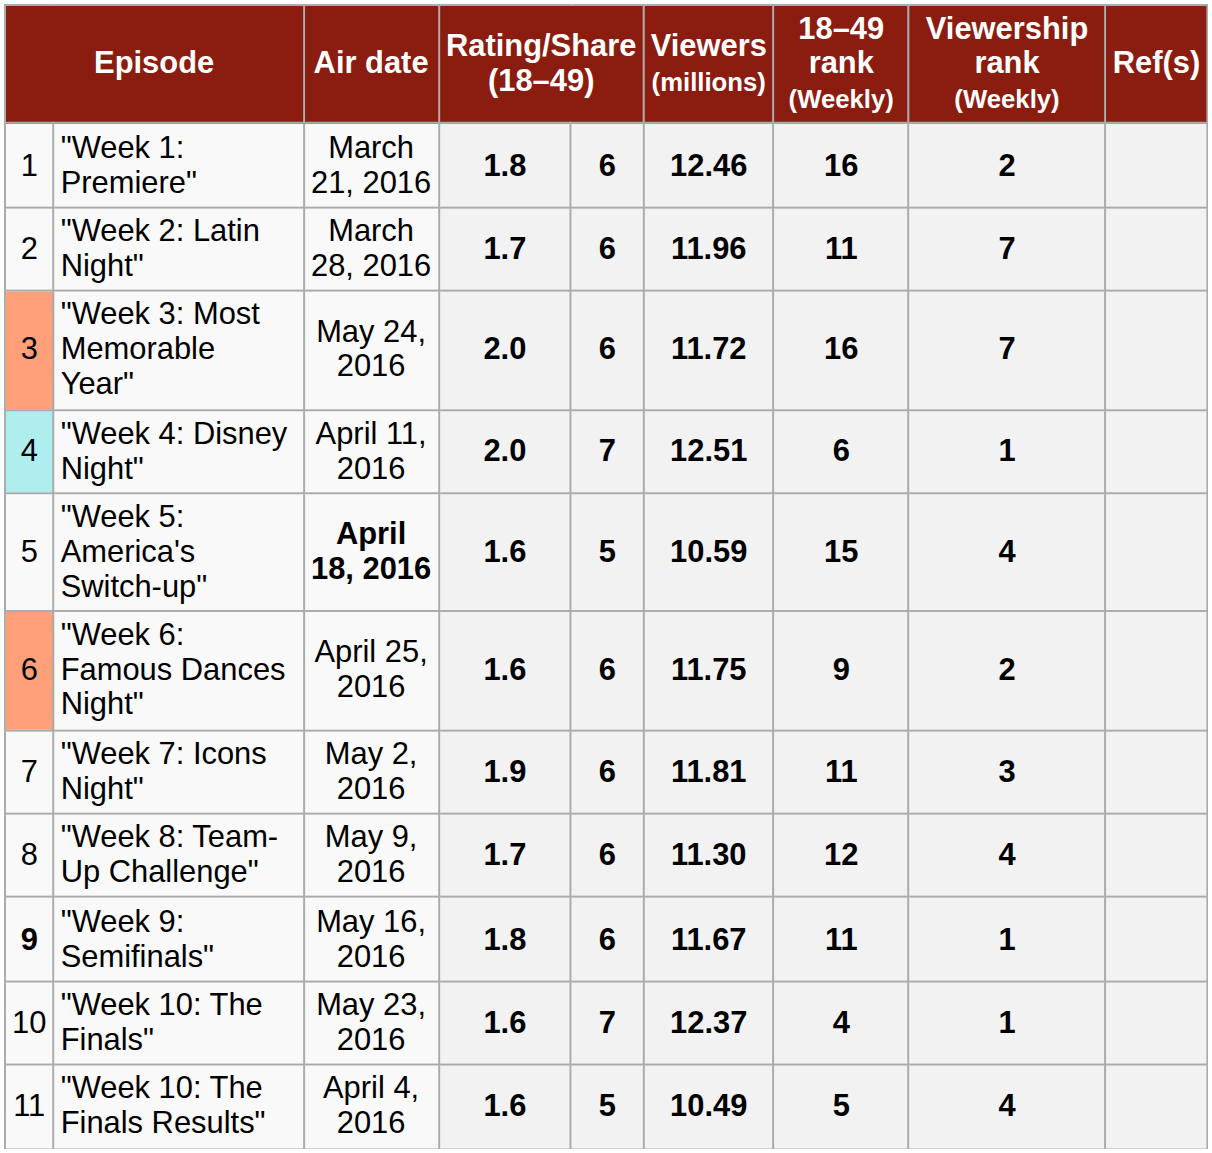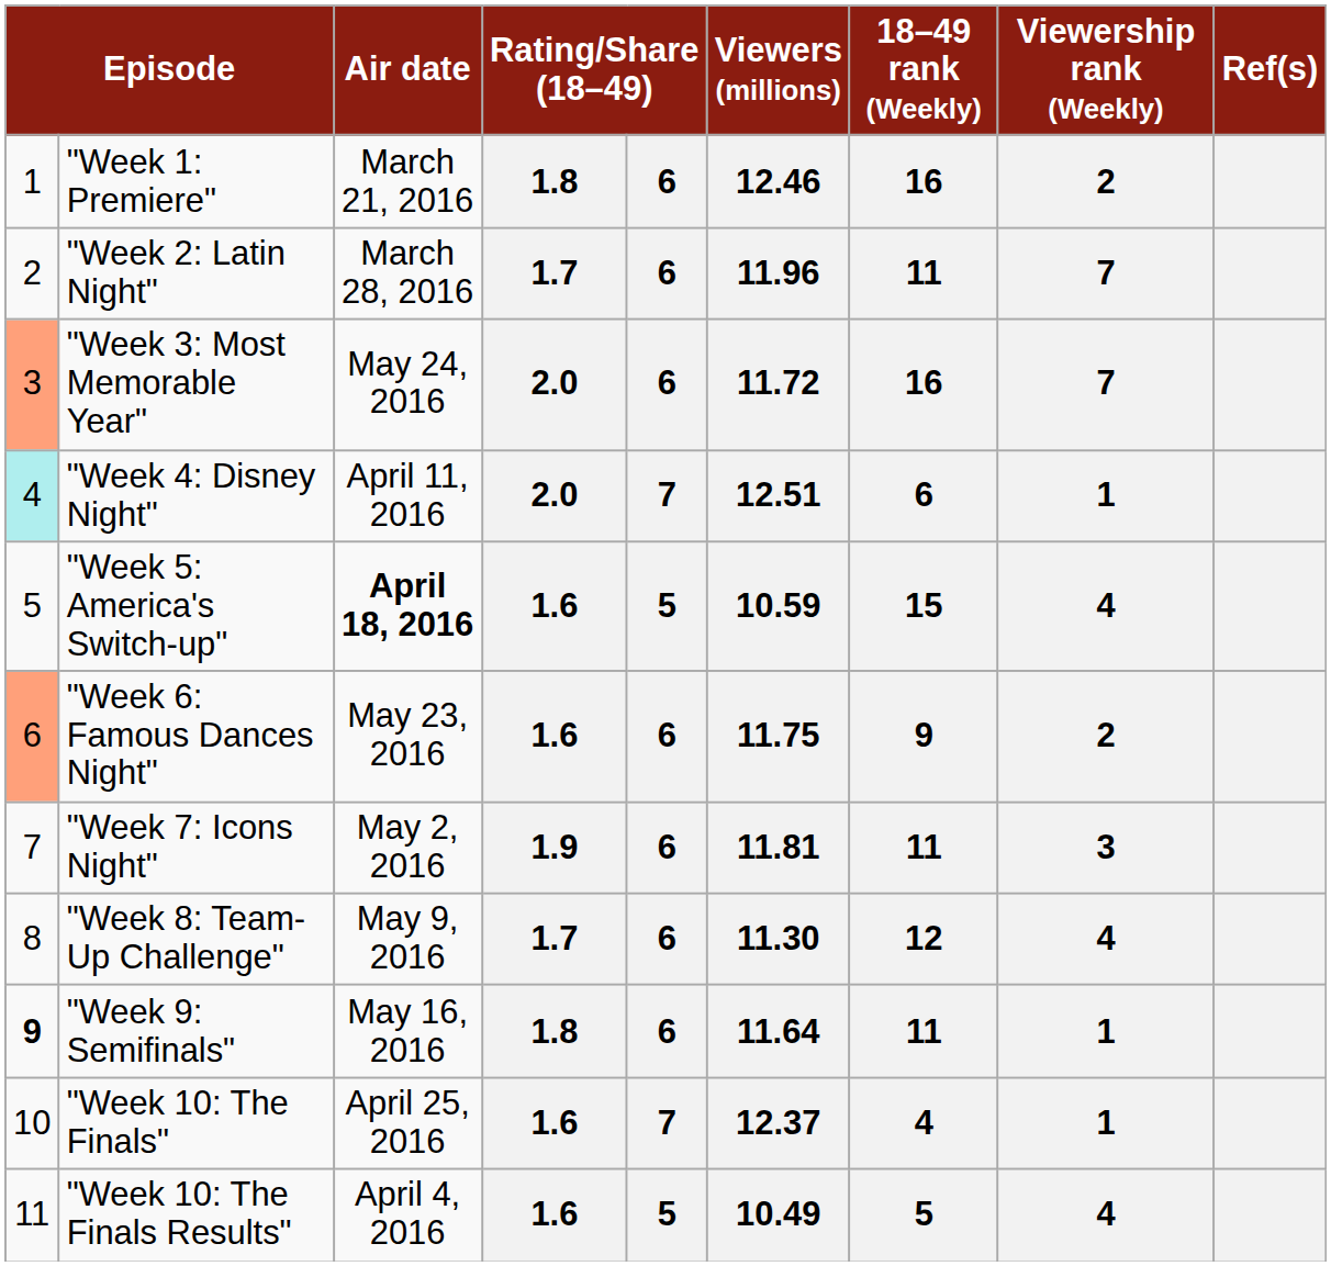"Week 6: Famous Dances Night" | Air date: April 25, 2016 -> May 23, 2016
"Week 9: Semifinals" | Viewers (millions): 11.67 -> 11.64
"Week 10: The Finals" | Air date: May 23, 2016 -> April 25, 2016
